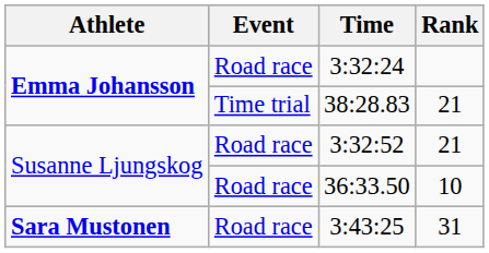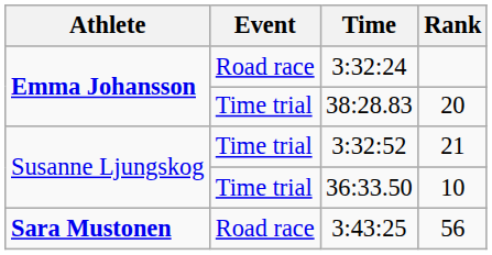38:28.83 | Rank: 21 -> 20
3:32:52 | Event: Road race -> Time trial
36:33.50 | Event: Road race -> Time trial
3:43:25 | Rank: 31 -> 56
